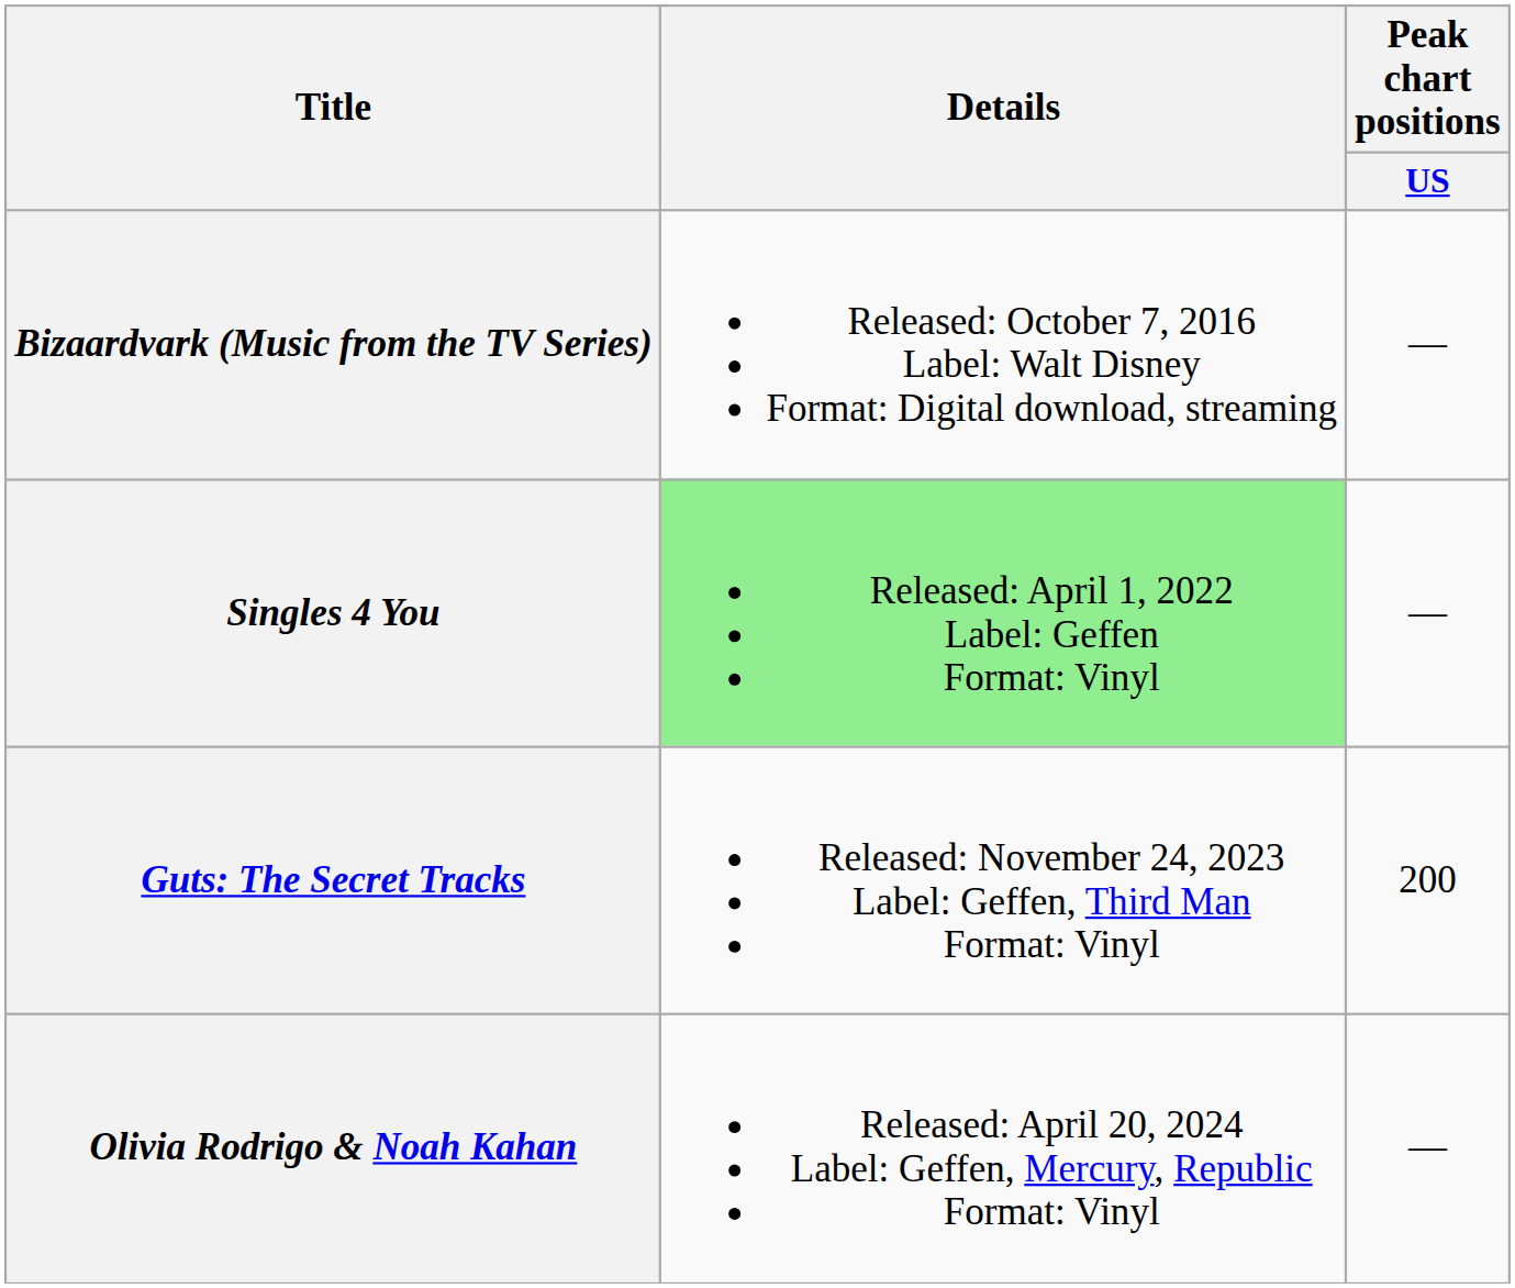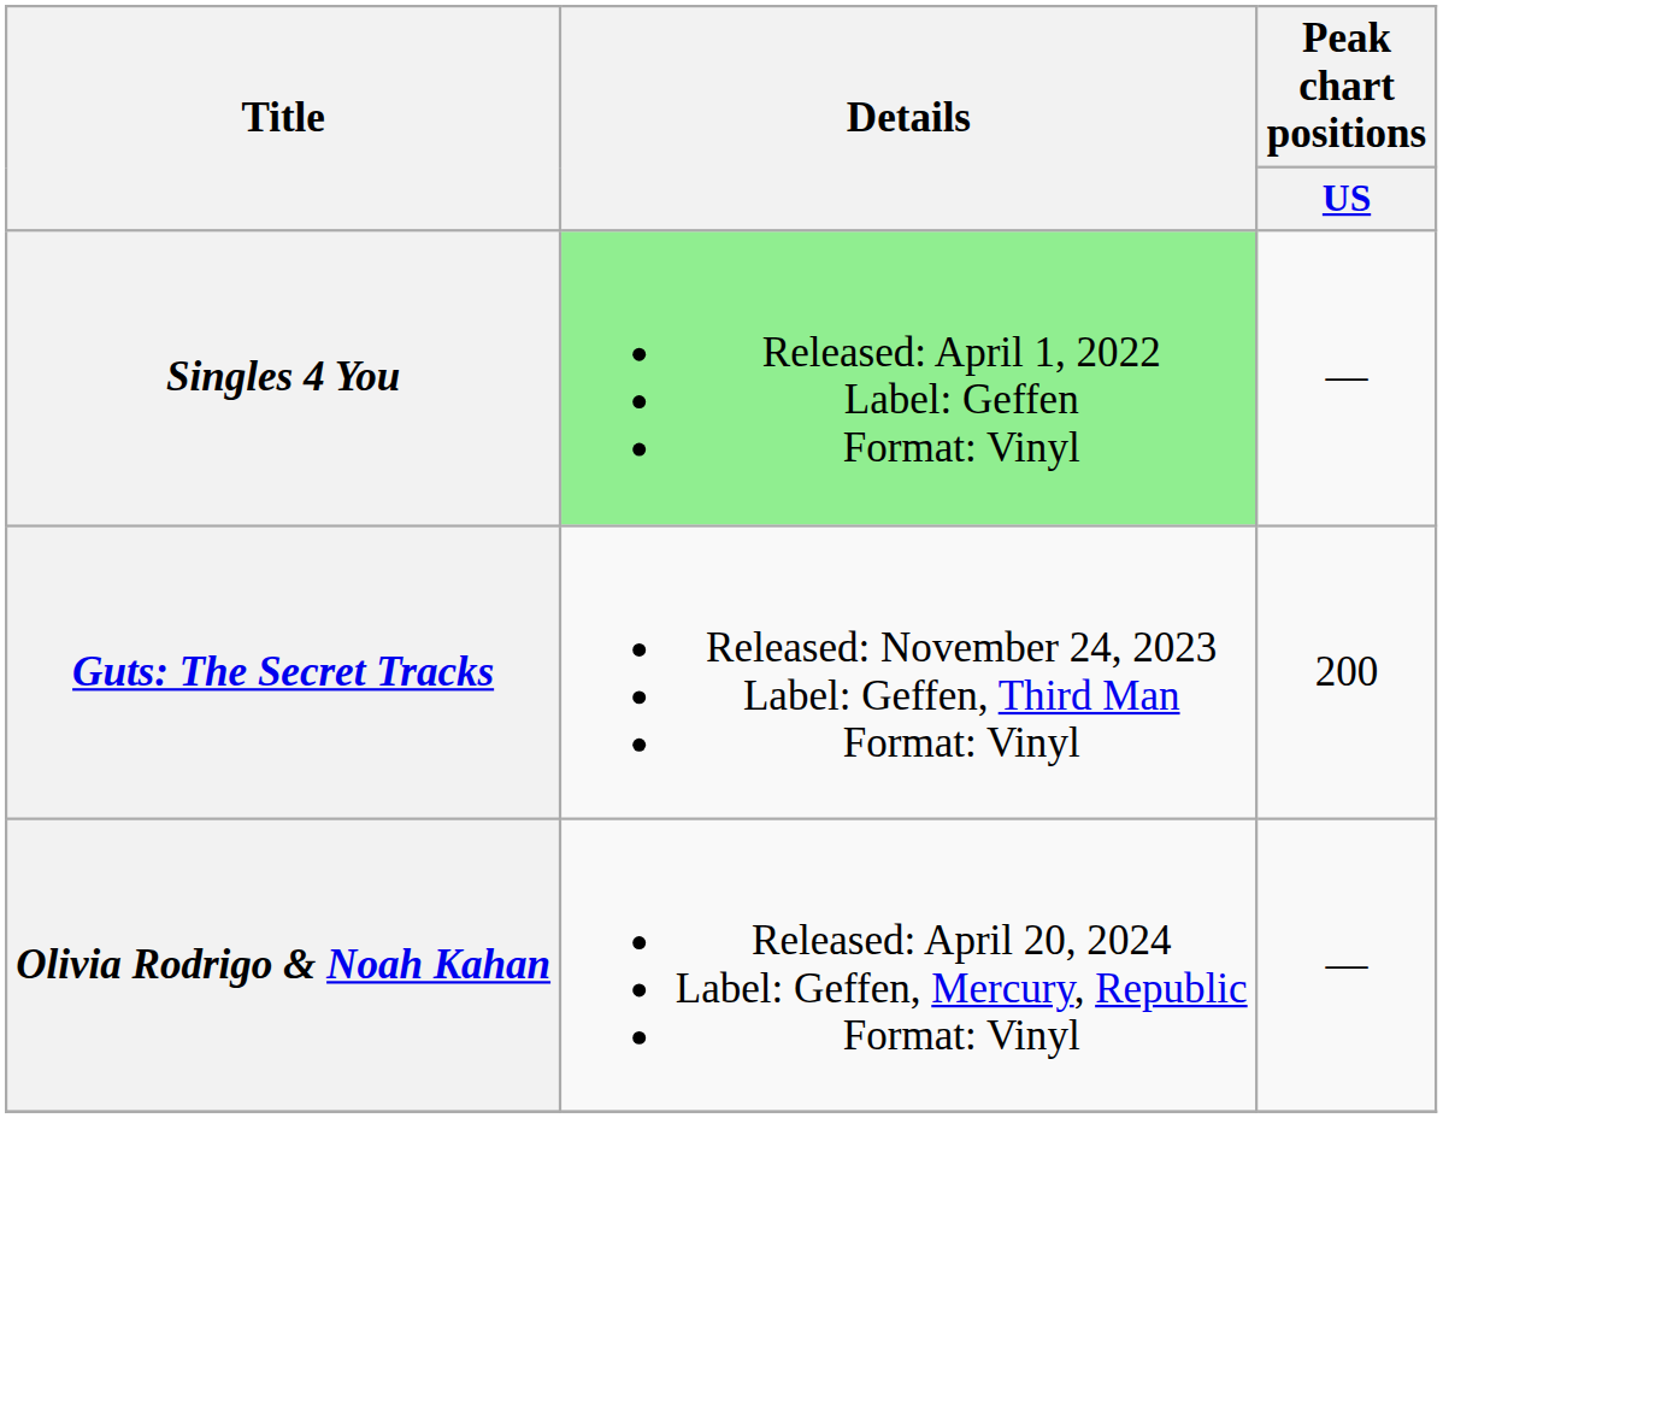- row: Bizaardvark (Music from the TV Series) | Released: October 7, 2016 Label: Walt Disney Format: Digital download, streaming | —
